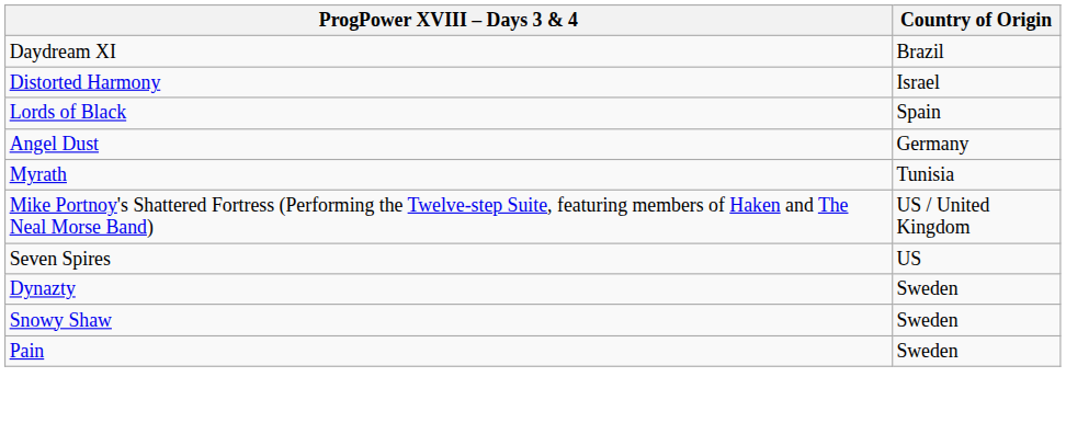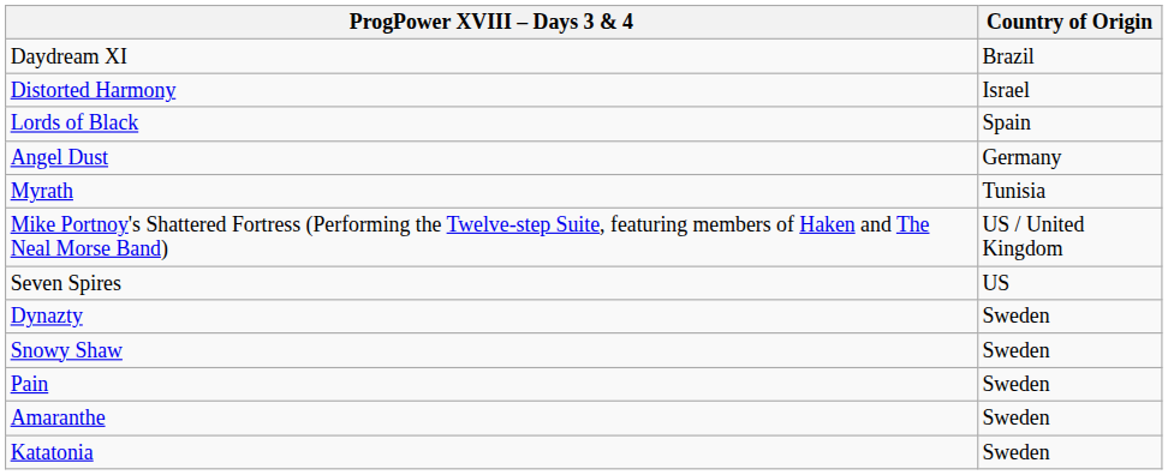+ row: Amaranthe | Sweden
+ row: Katatonia | Sweden
